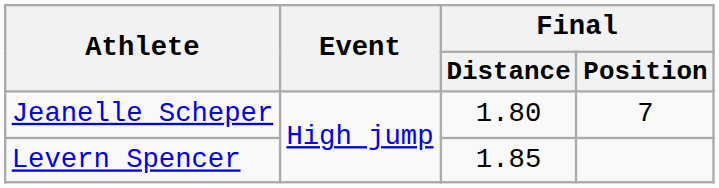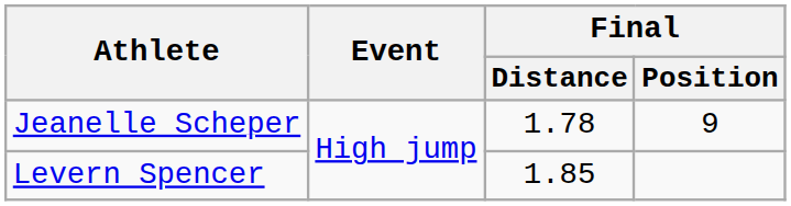Jeanelle Scheper | Final / Distance: 1.80 -> 1.78
Jeanelle Scheper | Final / Position: 7 -> 9
